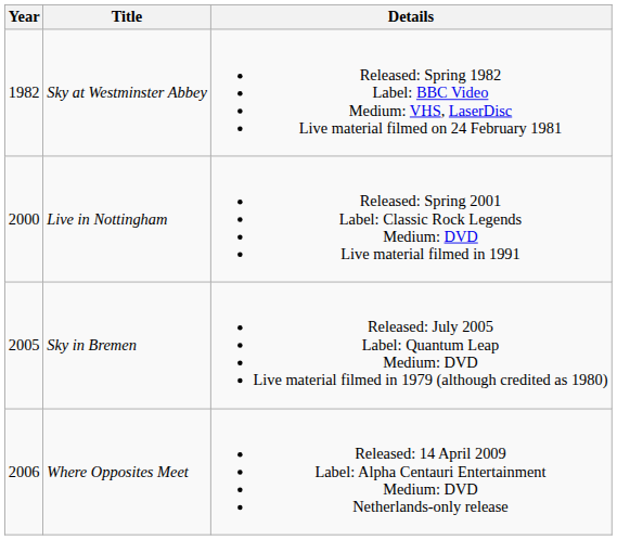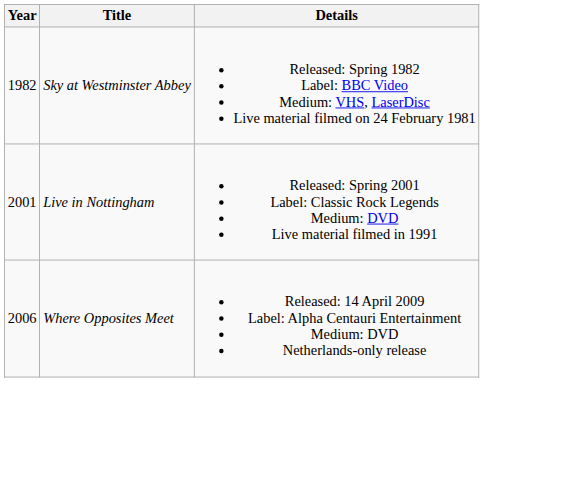Live in Nottingham | Year: 2000 -> 2001
- row: 2005 | Sky in Bremen | Released: July 2005 Label: Quantum Leap Medium: DVD Live material filmed in 1979 (although credited as 1980)
